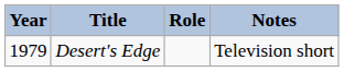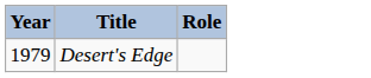- column: Notes | Television short
